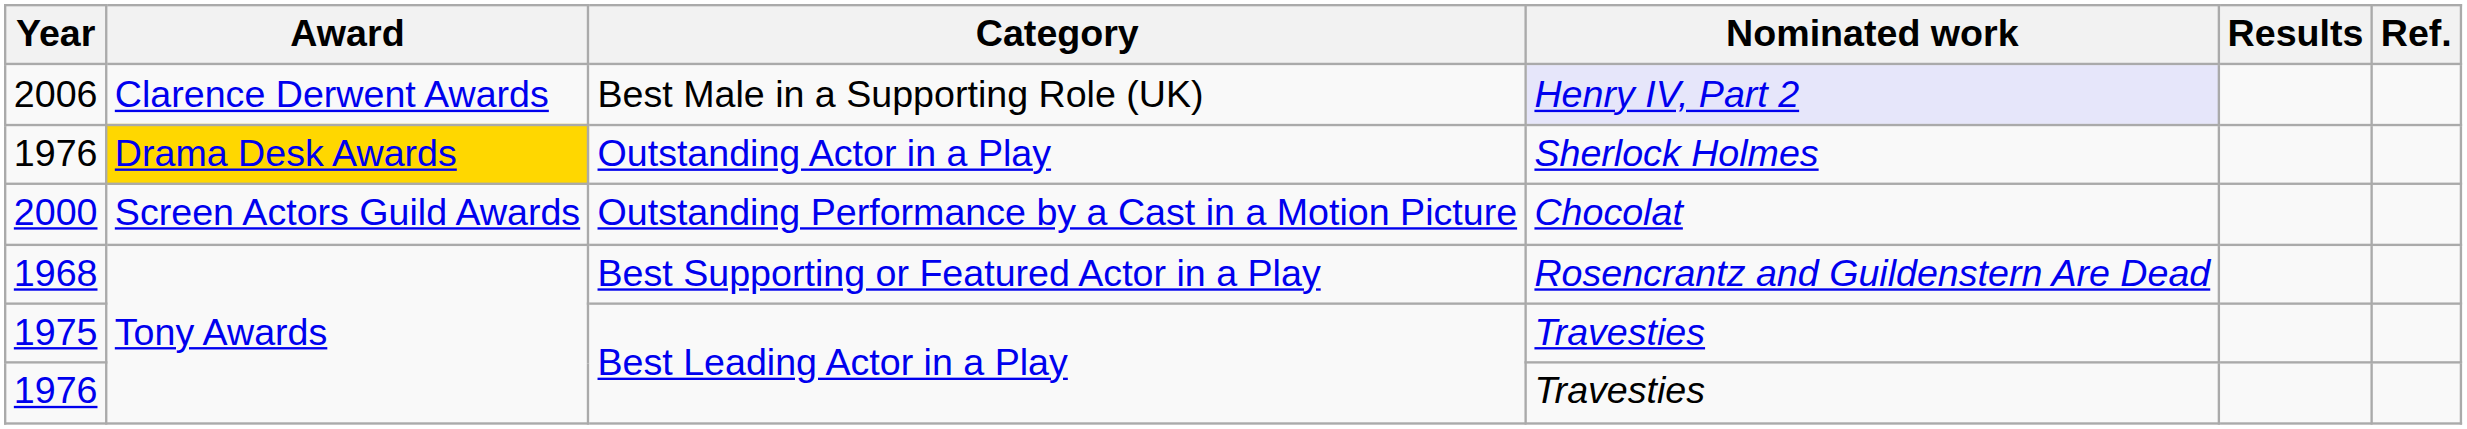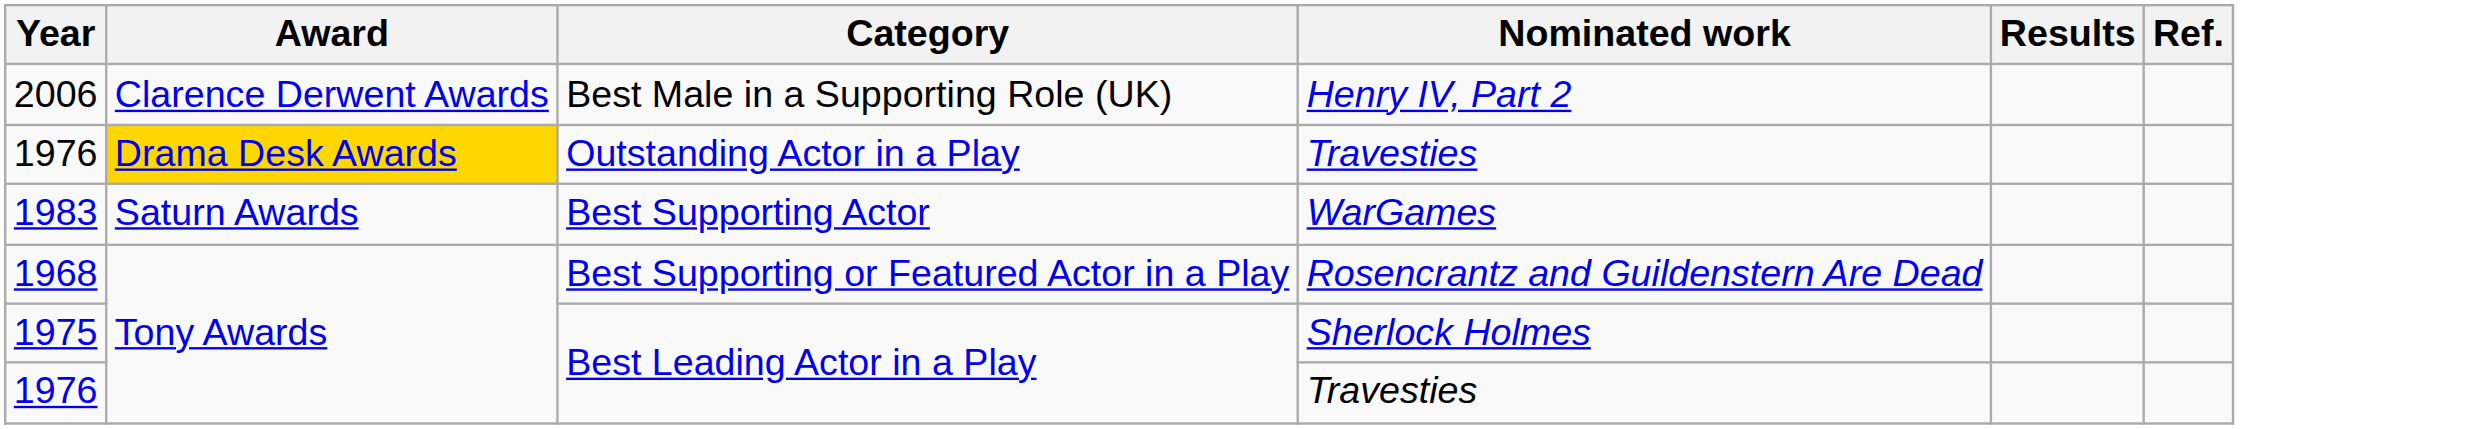2006 | Nominated work: lavender background -> no background
1976 / Outstanding Actor in a Play | Nominated work: Sherlock Holmes -> Travesties
+ row: 1983 | Saturn Awards | Best Supporting Actor | WarGames
- row: 2000 | Screen Actors Guild Awards | Outstanding Performance by a Cast in a Motion Picture | Chocolat
1975 | Nominated work: Travesties -> Sherlock Holmes
